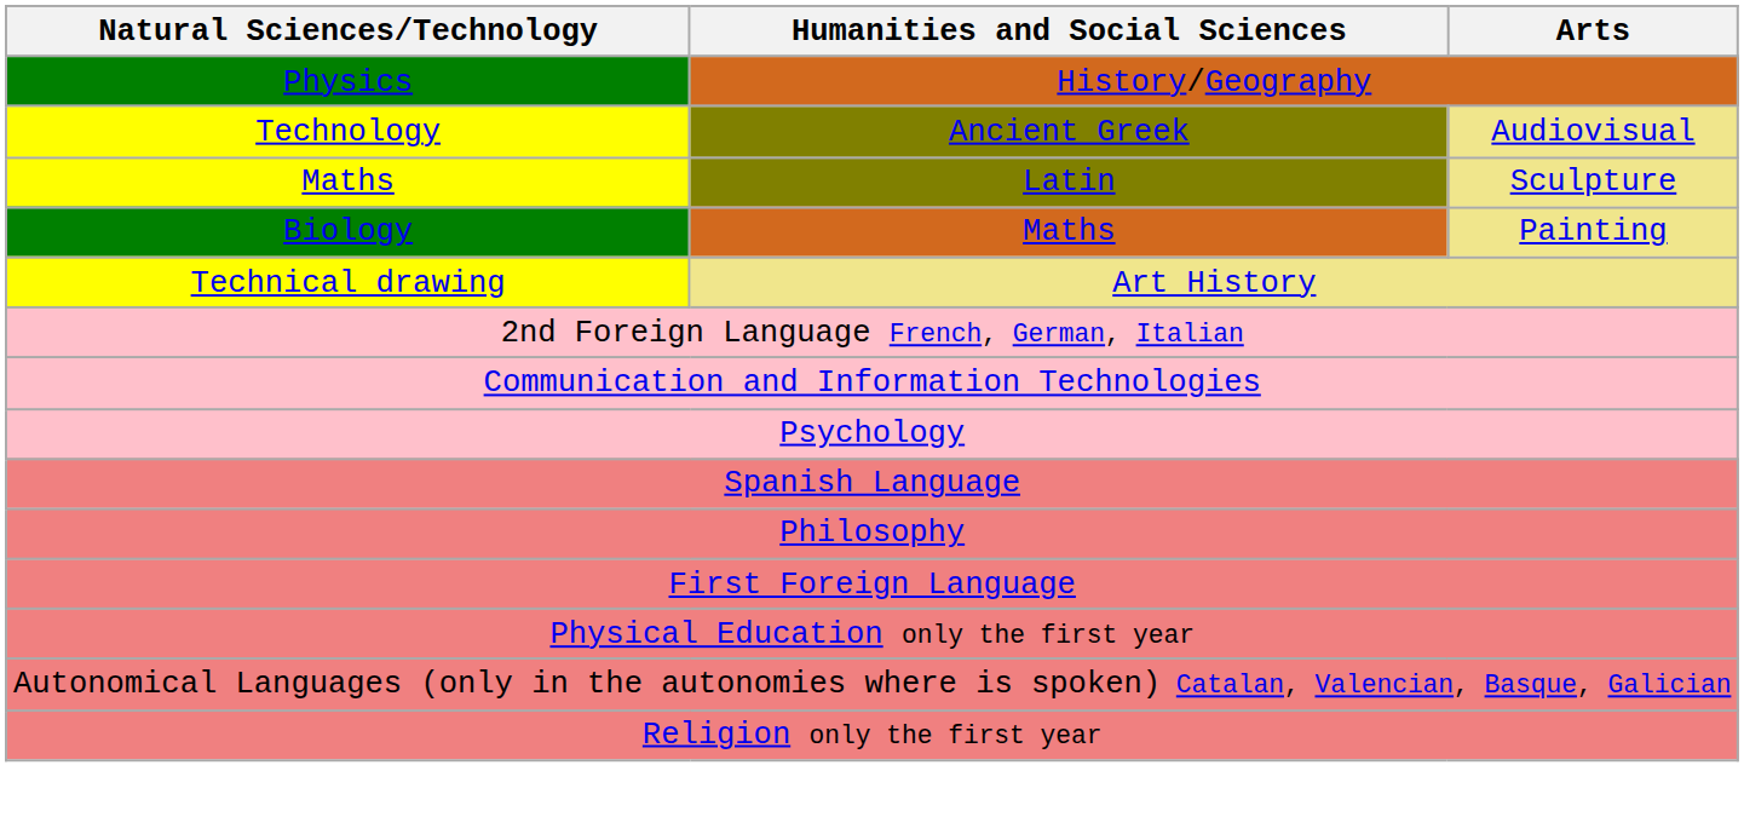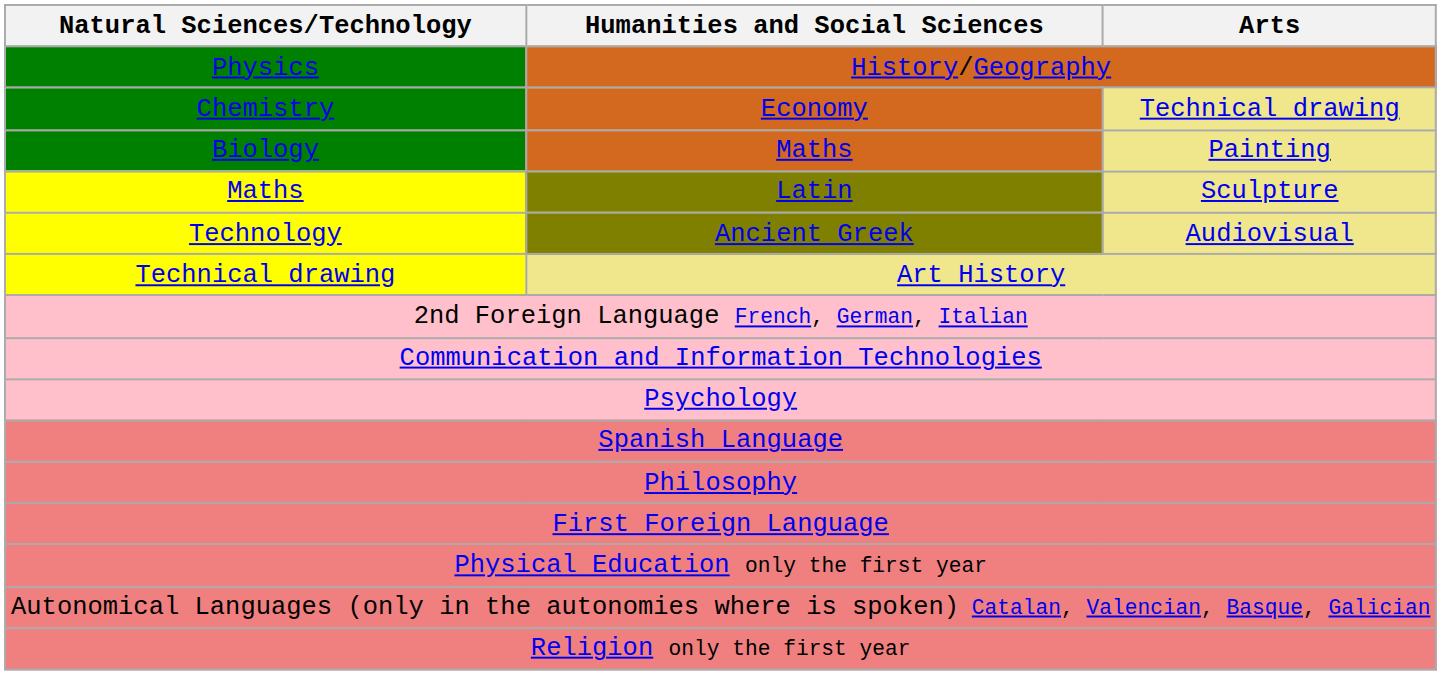+ row: Chemistry | Economy | Technical drawing
rows swapped: Biology <-> Technology
